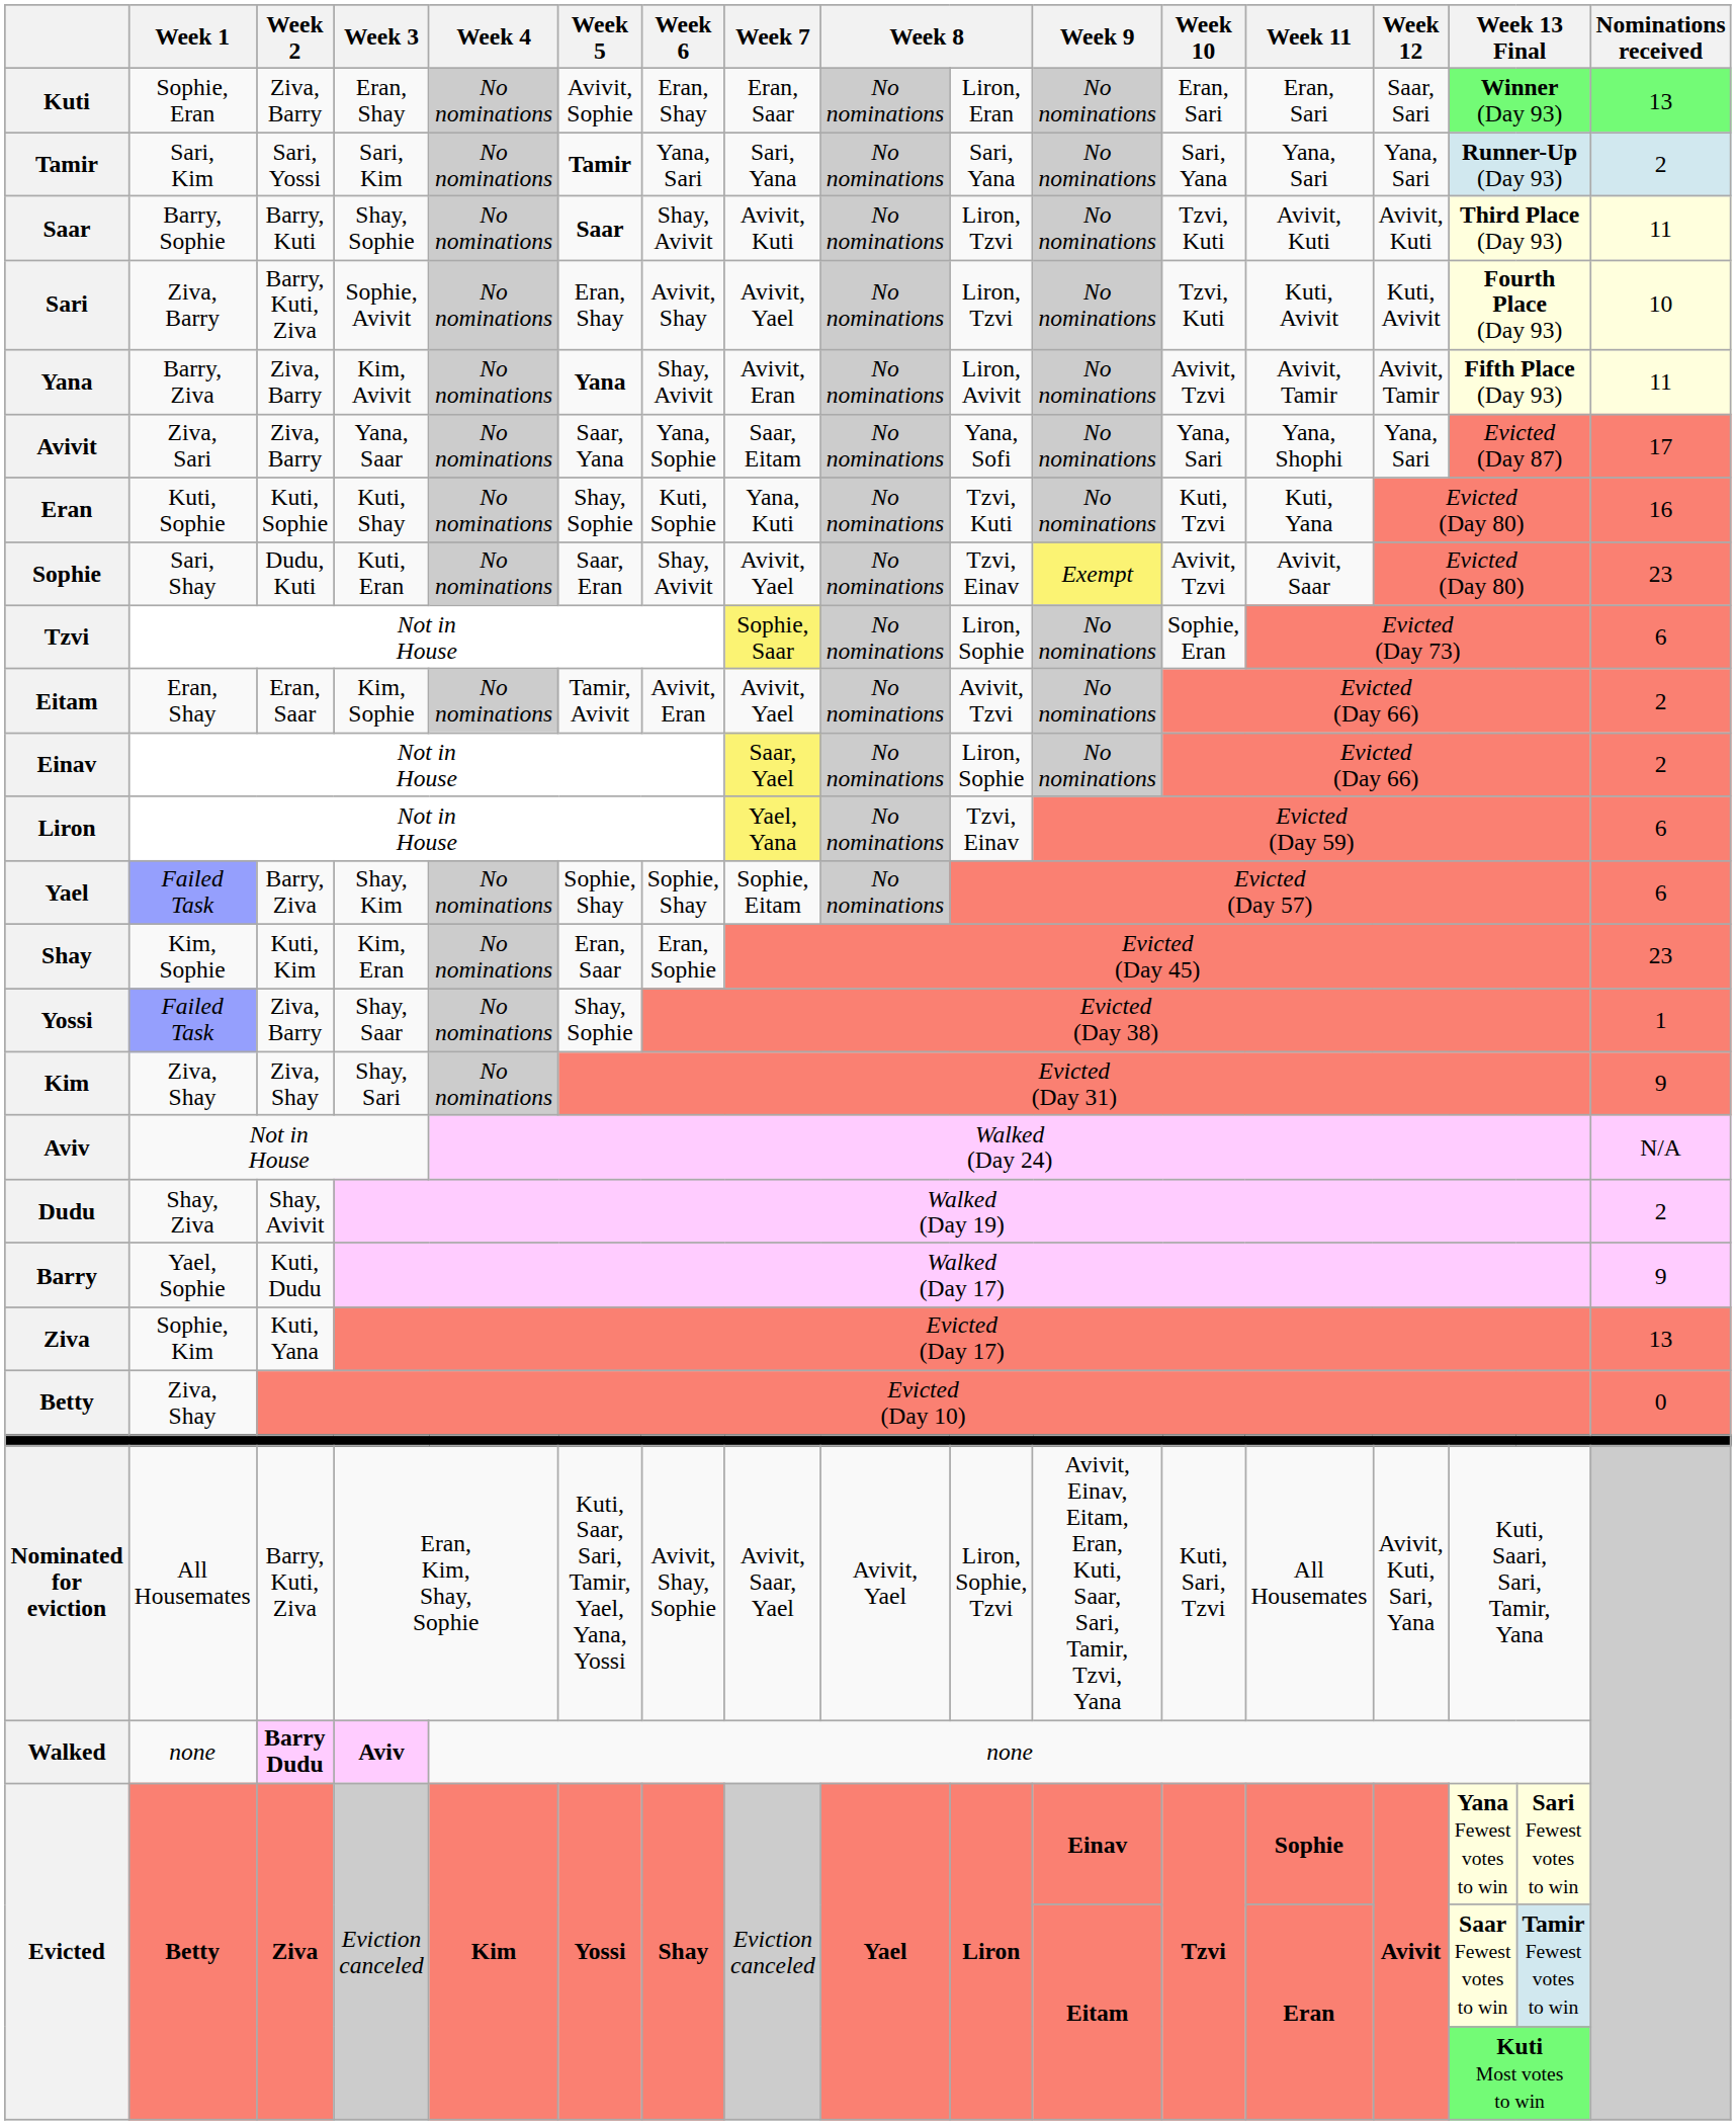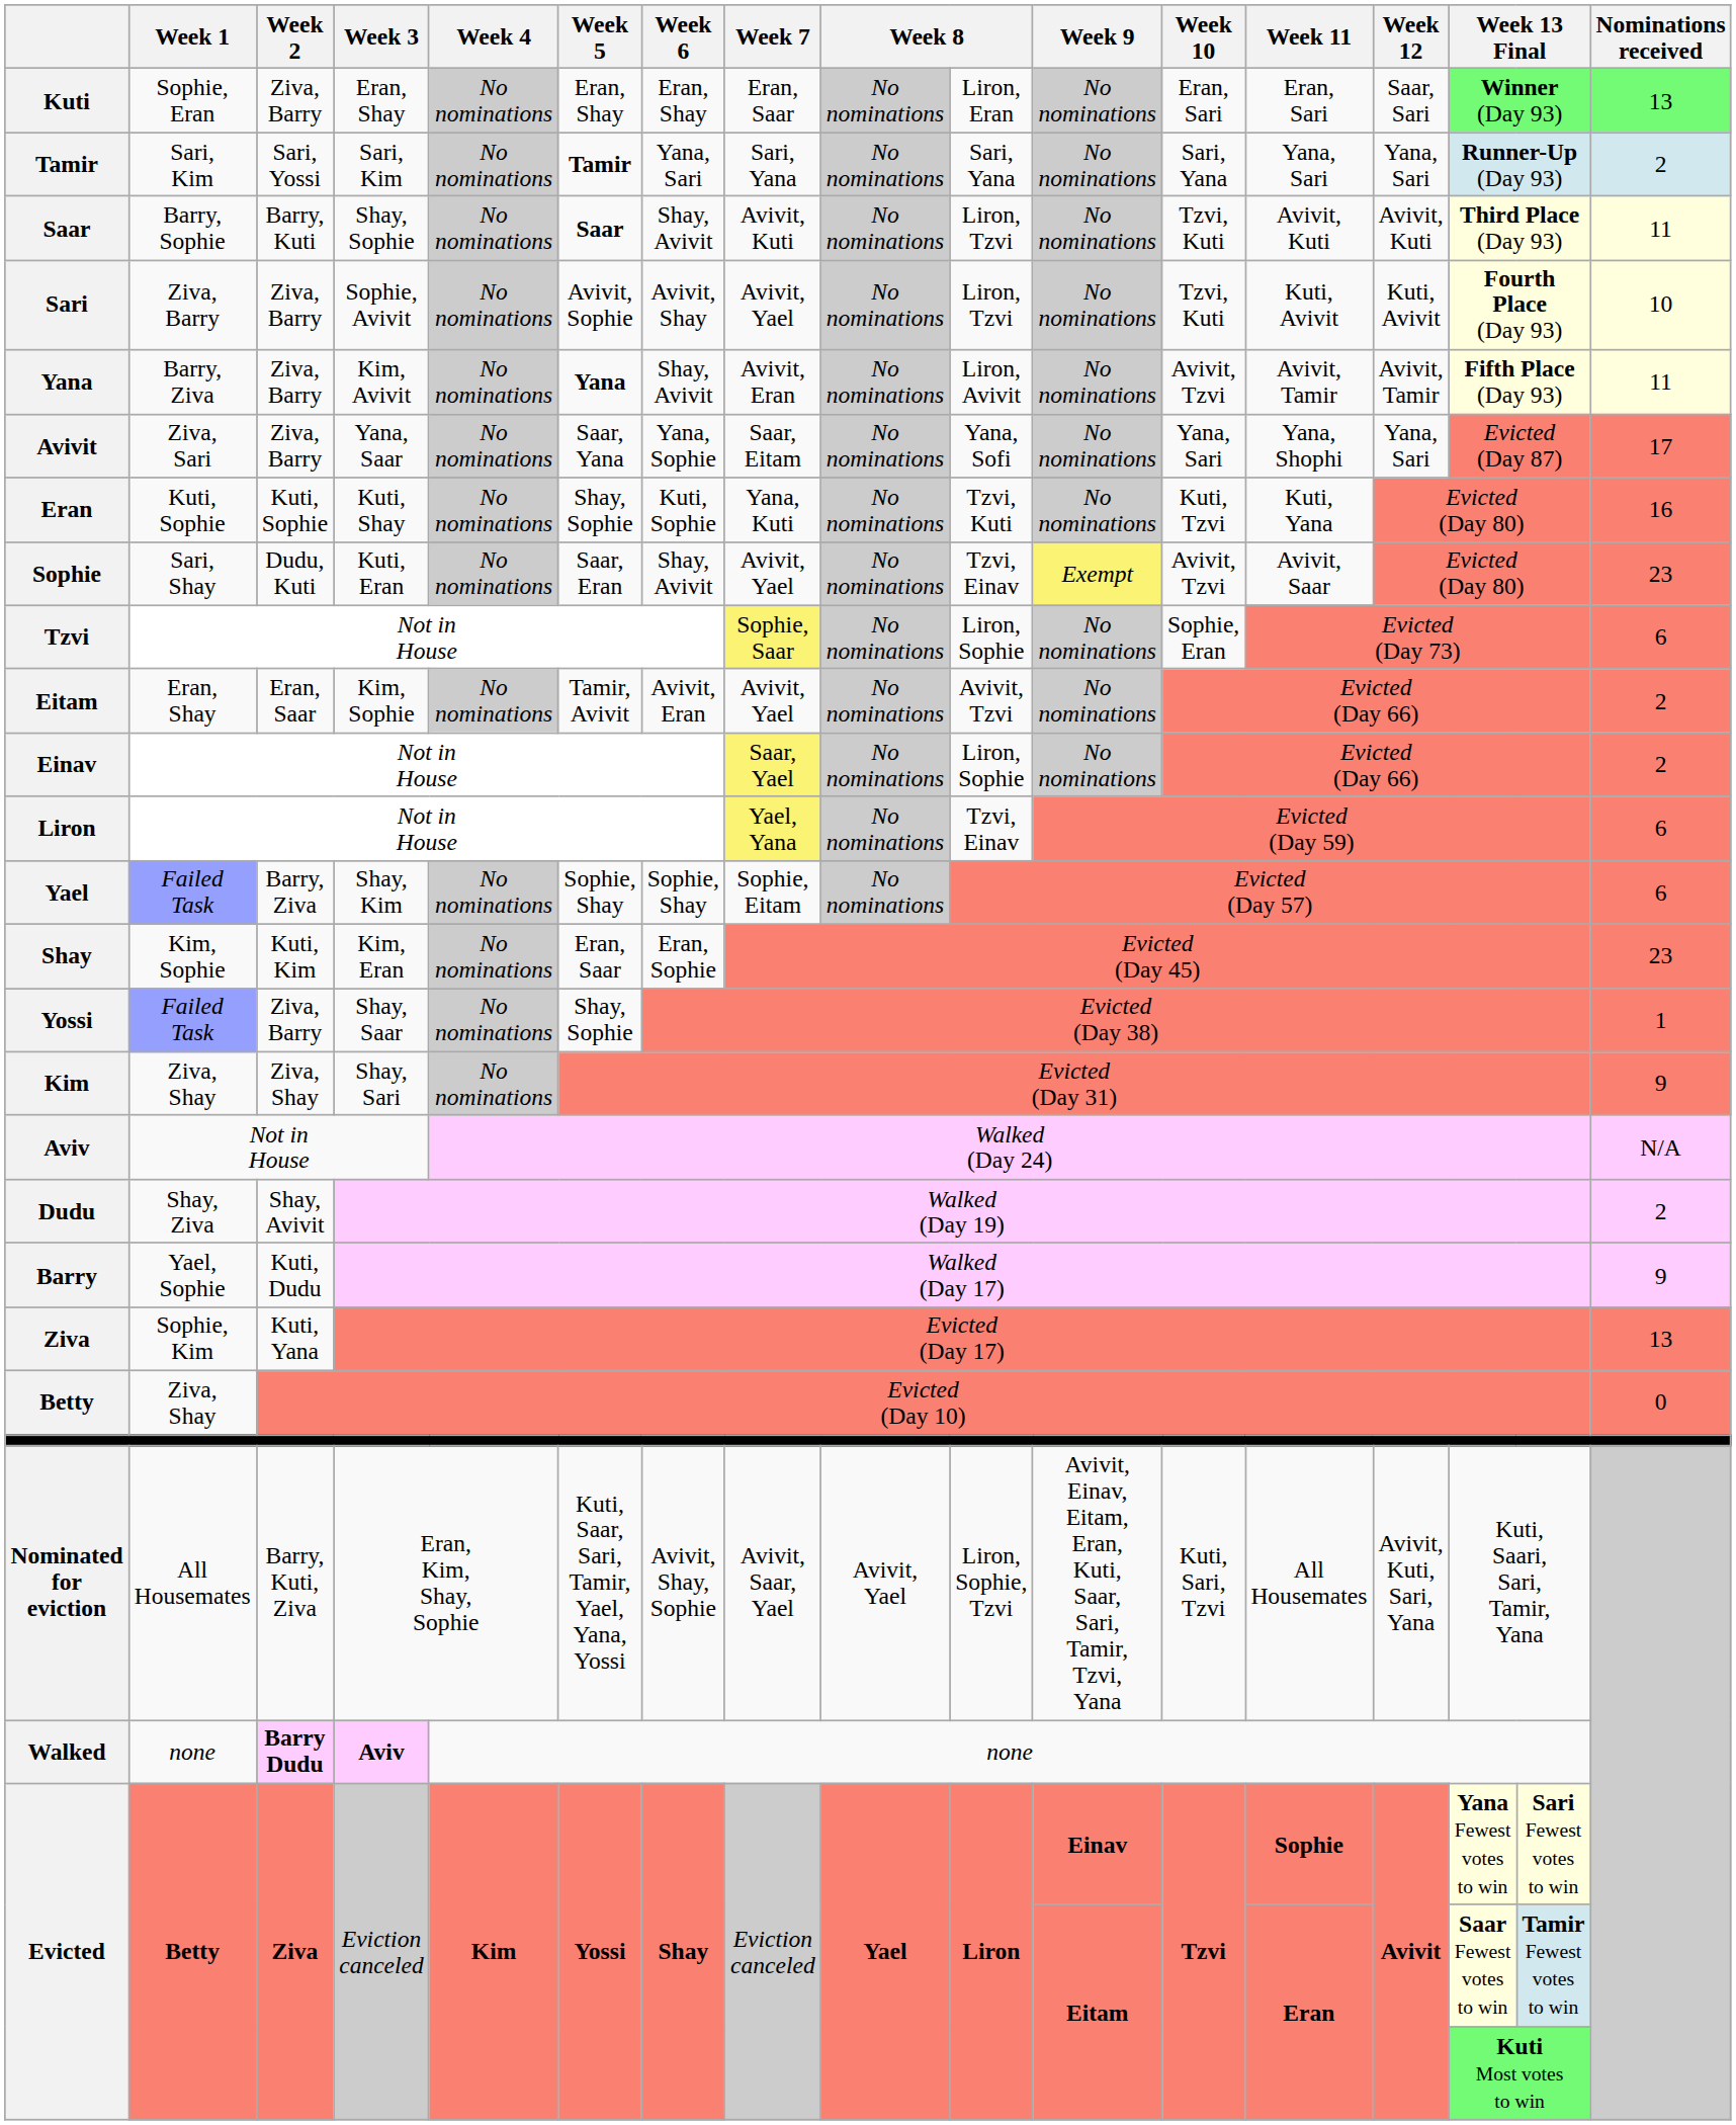Kuti | Week 5: Avivit, Sophie -> Eran, Shay
Sari | Week 2: Barry, Kuti, Ziva -> Ziva, Barry
Sari | Week 5: Eran, Shay -> Avivit, Sophie
